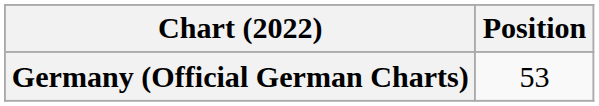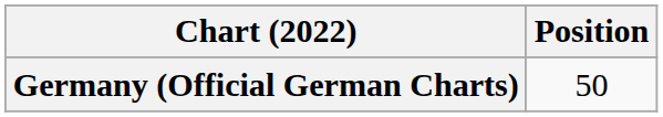Germany (Official German Charts) | Position: 53 -> 50
